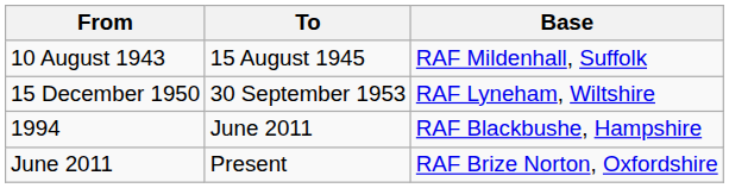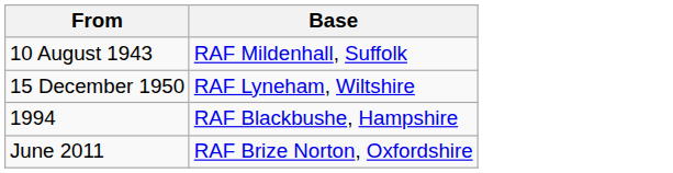- column: To | 15 August 1945 | 30 September 1953 | June 2011 | Present
